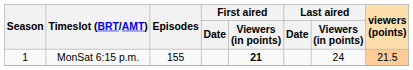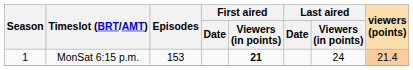MonSat 6:15 p.m. | Episodes: 155 -> 153
MonSat 6:15 p.m. | viewers (points): 21.5 -> 21.4
